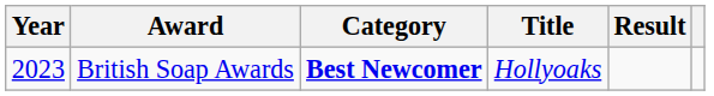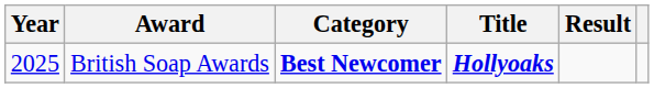British Soap Awards | Year: 2023 -> 2025
British Soap Awards | Title: normal -> bold
